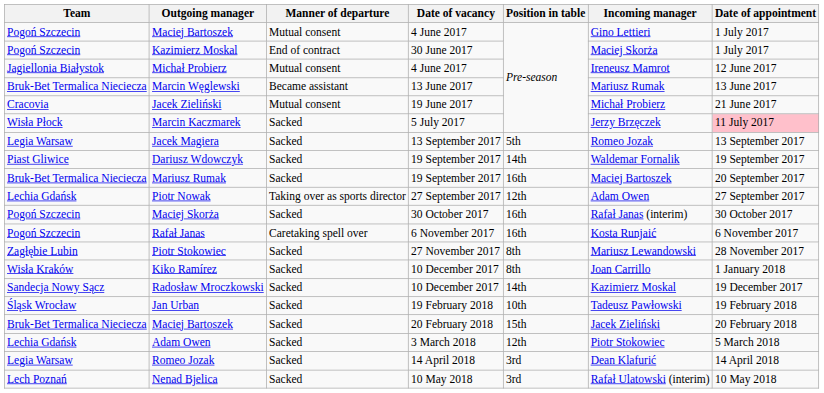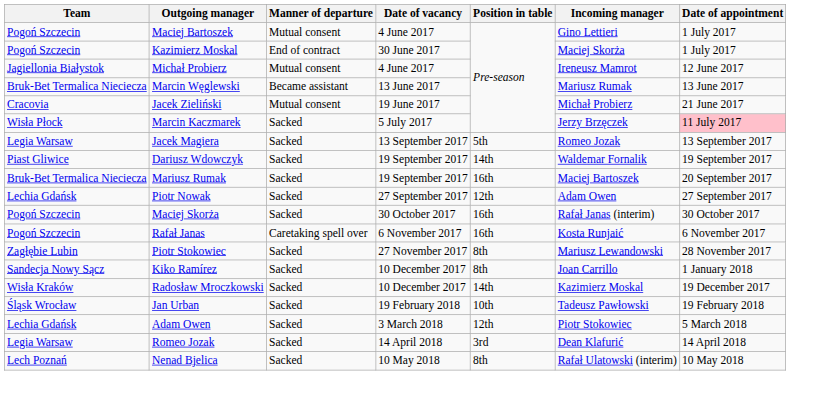Piotr Nowak | Manner of departure: Taking over as sports director -> Sacked
Kiko Ramírez | Team: Wisła Kraków -> Sandecja Nowy Sącz
Radosław Mroczkowski | Team: Sandecja Nowy Sącz -> Wisła Kraków
- row: Bruk-Bet Termalica Nieciecza | Maciej Bartoszek | Sacked | 20 February 2018 | 15th | Jacek Zieliński | 20 February 2018
Nenad Bjelica | Position in table: 3rd -> 8th
